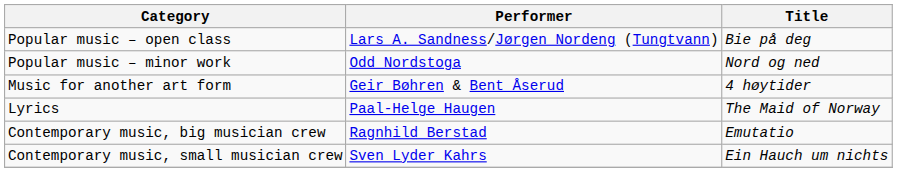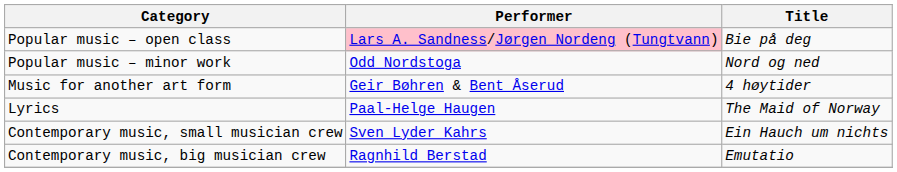Popular music – open class | Performer: no background -> pink background
rows swapped: Contemporary music, big musician crew <-> Contemporary music, small musician crew
